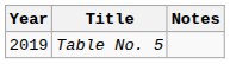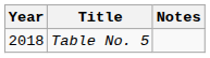Table No. 5 | Year: 2019 -> 2018
